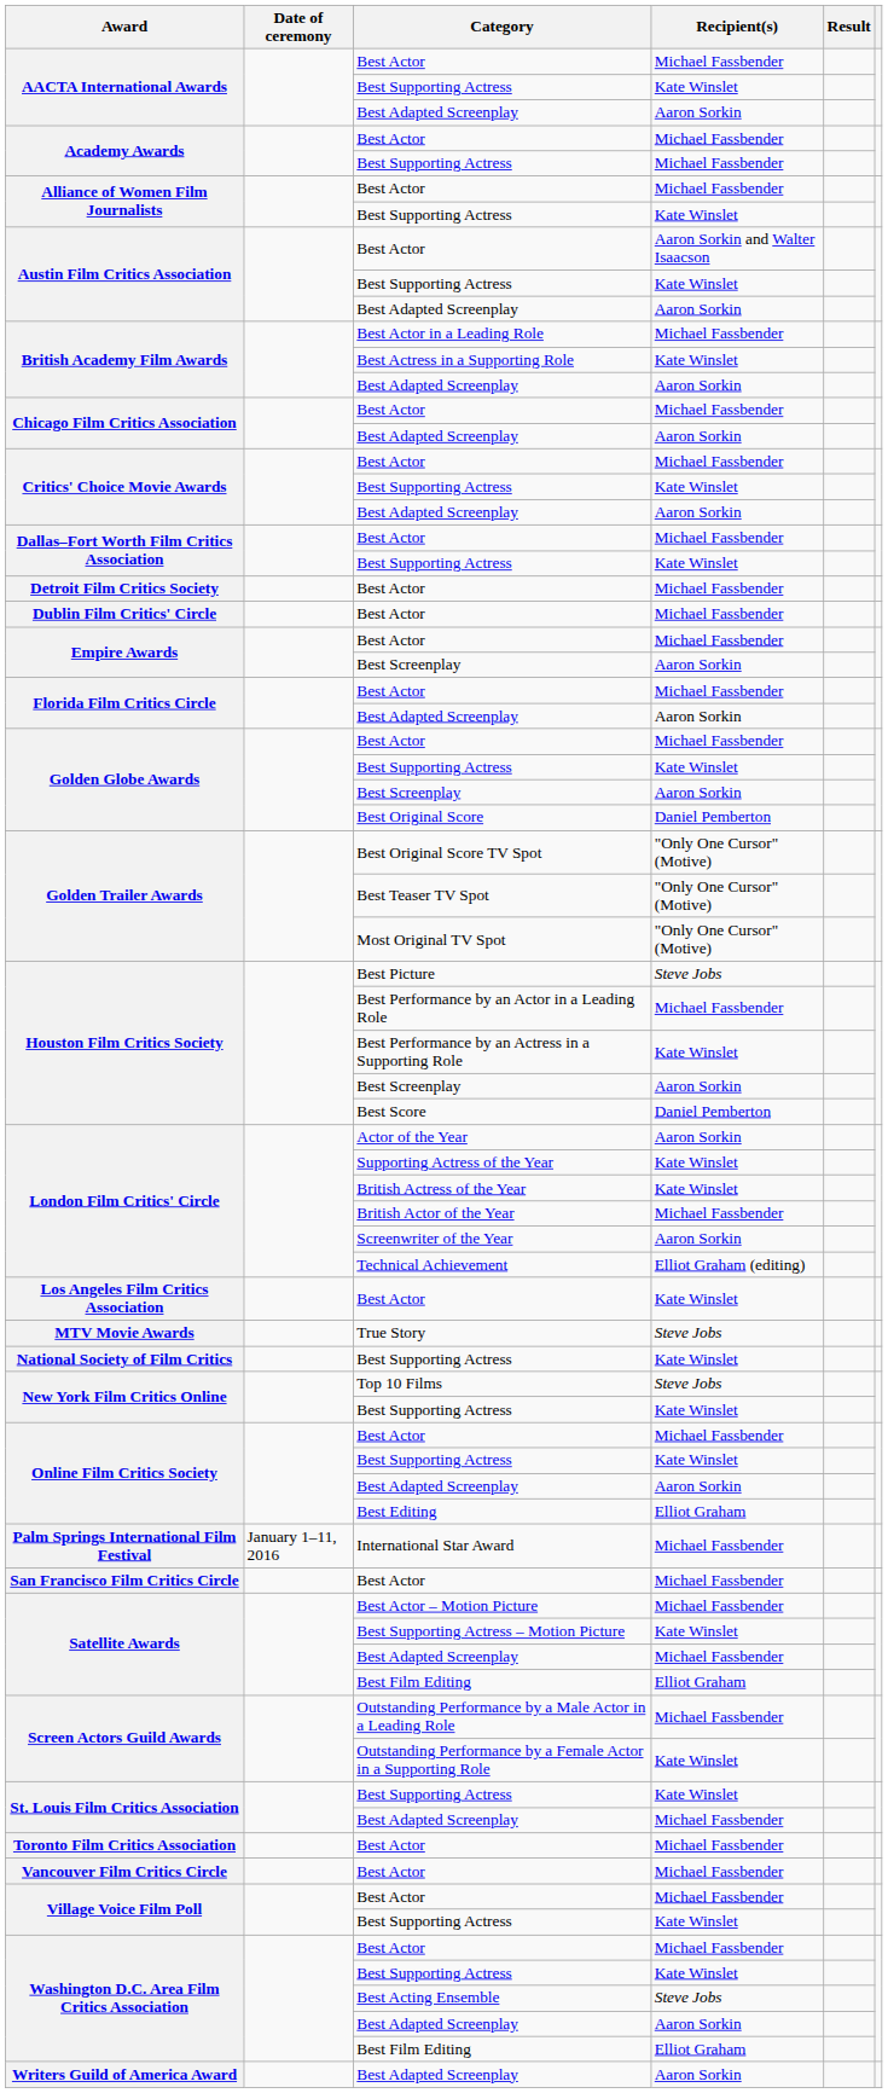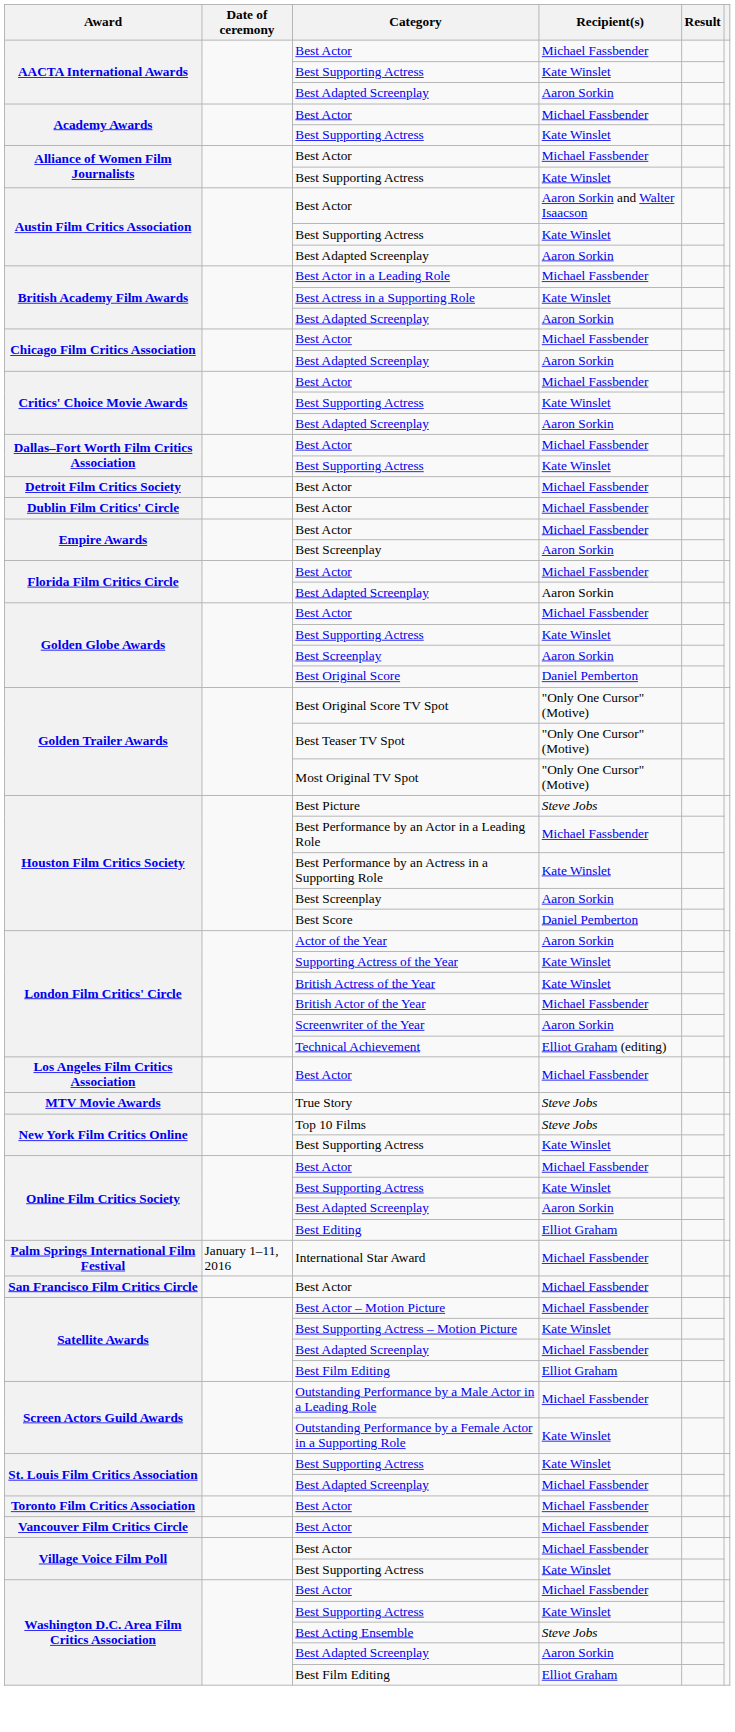Academy Awards / Best Supporting Actress | Recipient(s): Michael Fassbender -> Kate Winslet
Los Angeles Film Critics Association | Recipient(s): Kate Winslet -> Michael Fassbender
- row: National Society of Film Critics | Best Supporting Actress | Kate Winslet
- row: Writers Guild of America Award | Best Adapted Screenplay | Aaron Sorkin
